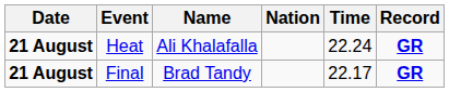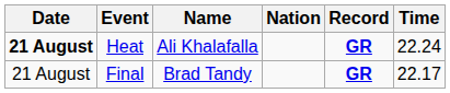columns swapped: Time <-> Record
Final | Date: bold -> normal
